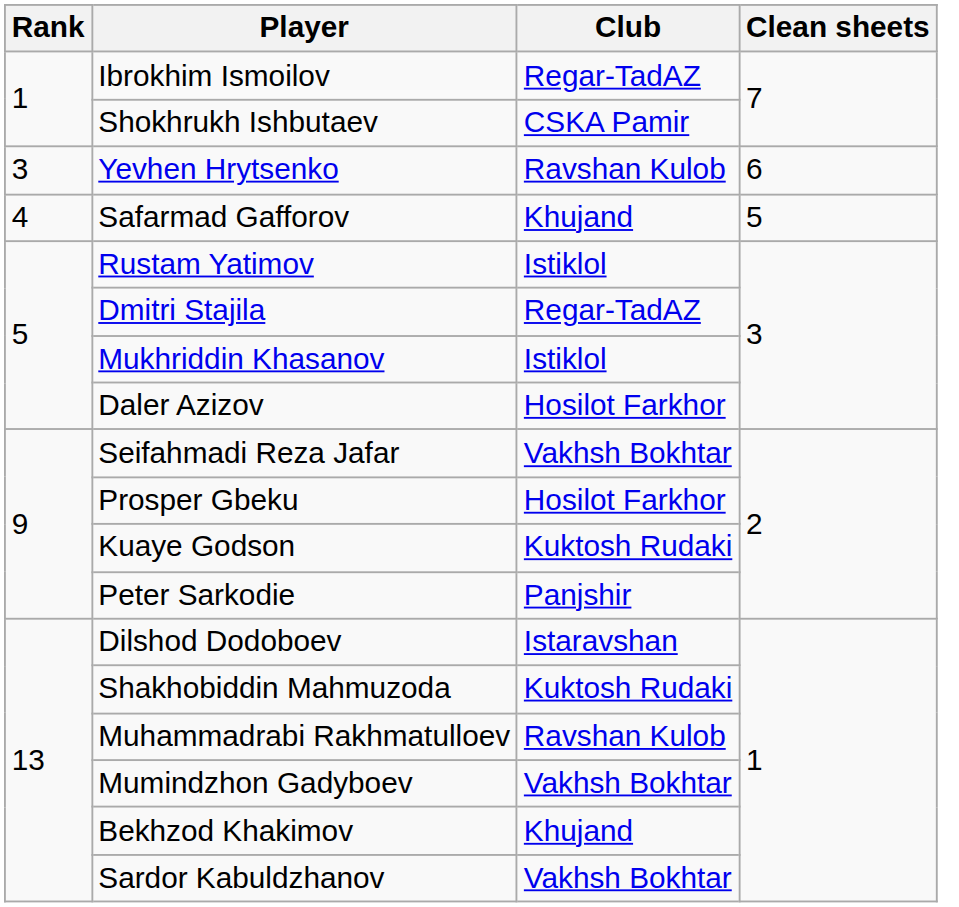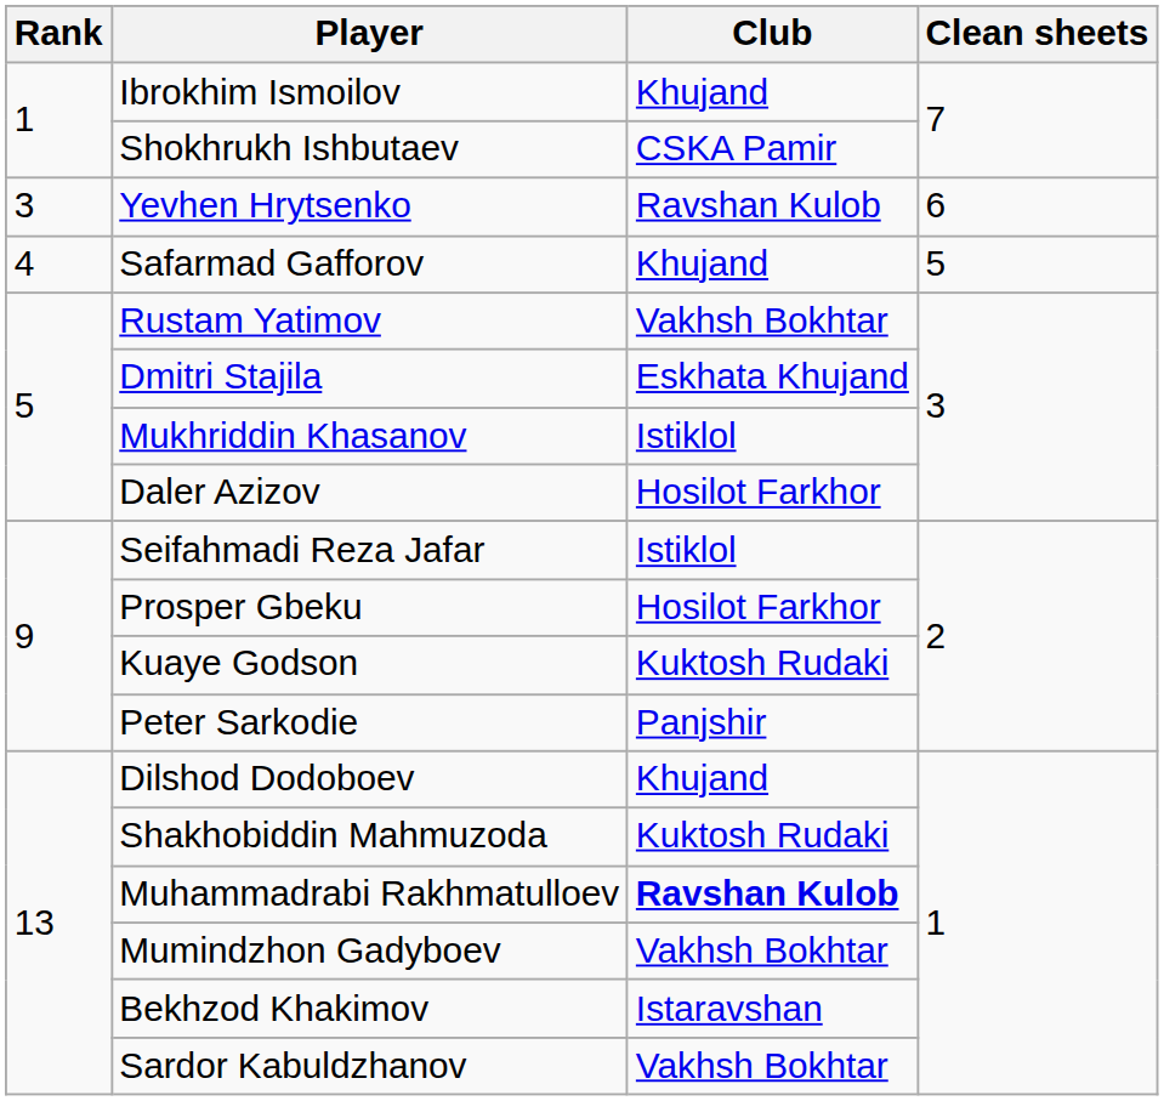Ibrokhim Ismoilov | Club: Regar-TadAZ -> Khujand
Rustam Yatimov | Club: Istiklol -> Vakhsh Bokhtar
Dmitri Stajila | Club: Regar-TadAZ -> Eskhata Khujand
Seifahmadi Reza Jafar | Club: Vakhsh Bokhtar -> Istiklol
Dilshod Dodoboev | Club: Istaravshan -> Khujand
Muhammadrabi Rakhmatulloev | Club: normal -> bold
Bekhzod Khakimov | Club: Khujand -> Istaravshan
